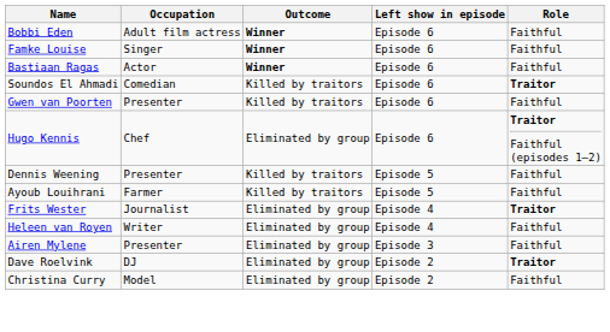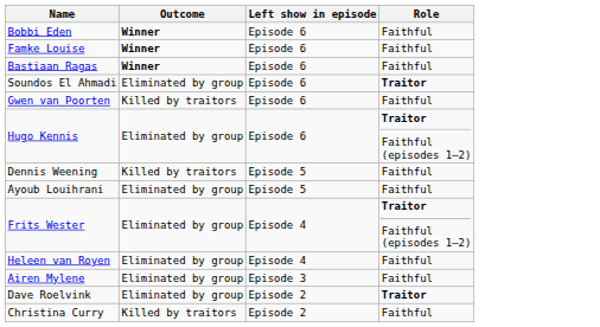- column: Occupation | Adult film actress | Singer | Actor | Comedian | Presenter | Chef | Presenter | Farmer | Journalist | Writer | Presenter | DJ | Model
Soundos El Ahmadi | Outcome: Killed by traitors -> Eliminated by group
Ayoub Louihrani | Outcome: Killed by traitors -> Eliminated by group
Frits Wester | Role: Traitor -> Traitor Faithful (episodes 1–2)
Christina Curry | Outcome: Eliminated by group -> Killed by traitors
